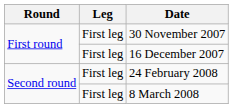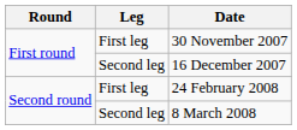16 December 2007 | Leg: First leg -> Second leg
8 March 2008 | Leg: First leg -> Second leg
